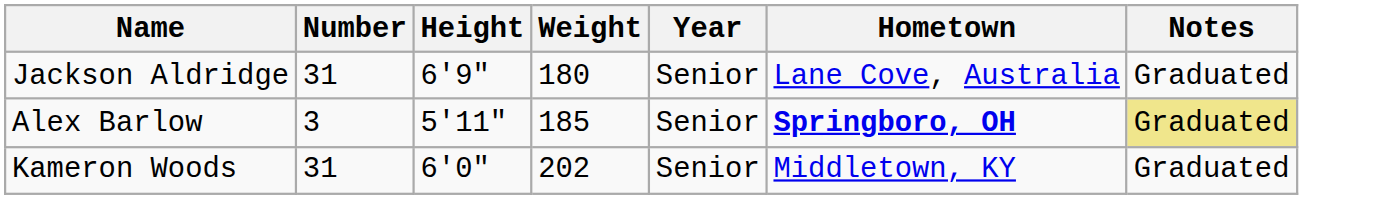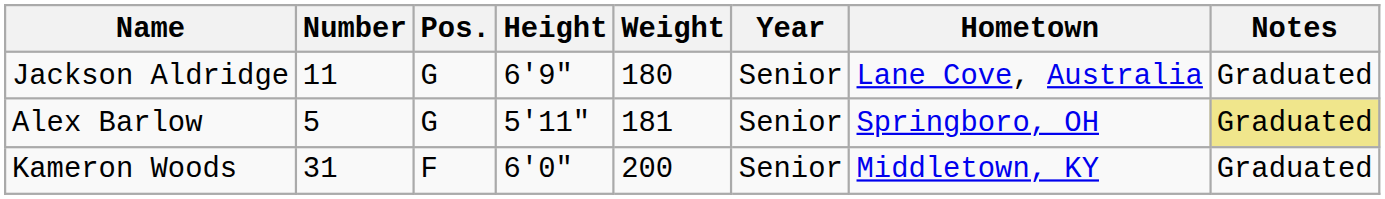+ column: Pos. | G | G | F
Jackson Aldridge | Number: 31 -> 11
Alex Barlow | Number: 3 -> 5
Alex Barlow | Weight: 185 -> 181
Alex Barlow | Hometown: bold -> normal
Kameron Woods | Weight: 202 -> 200
